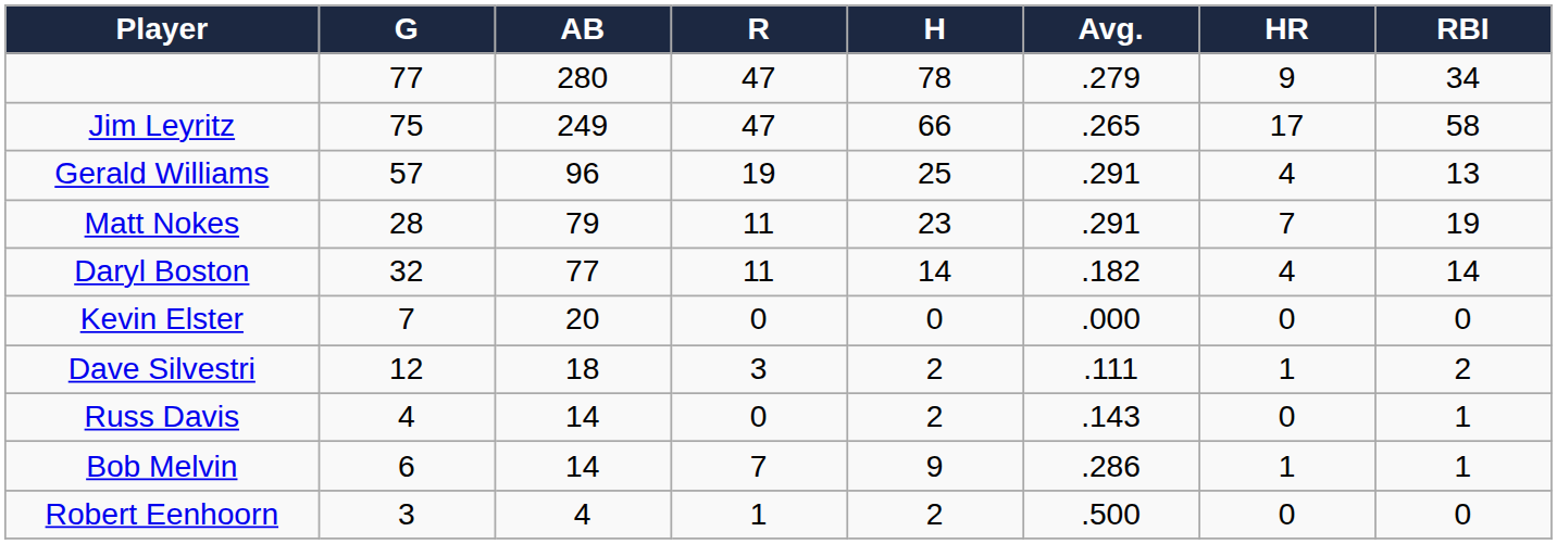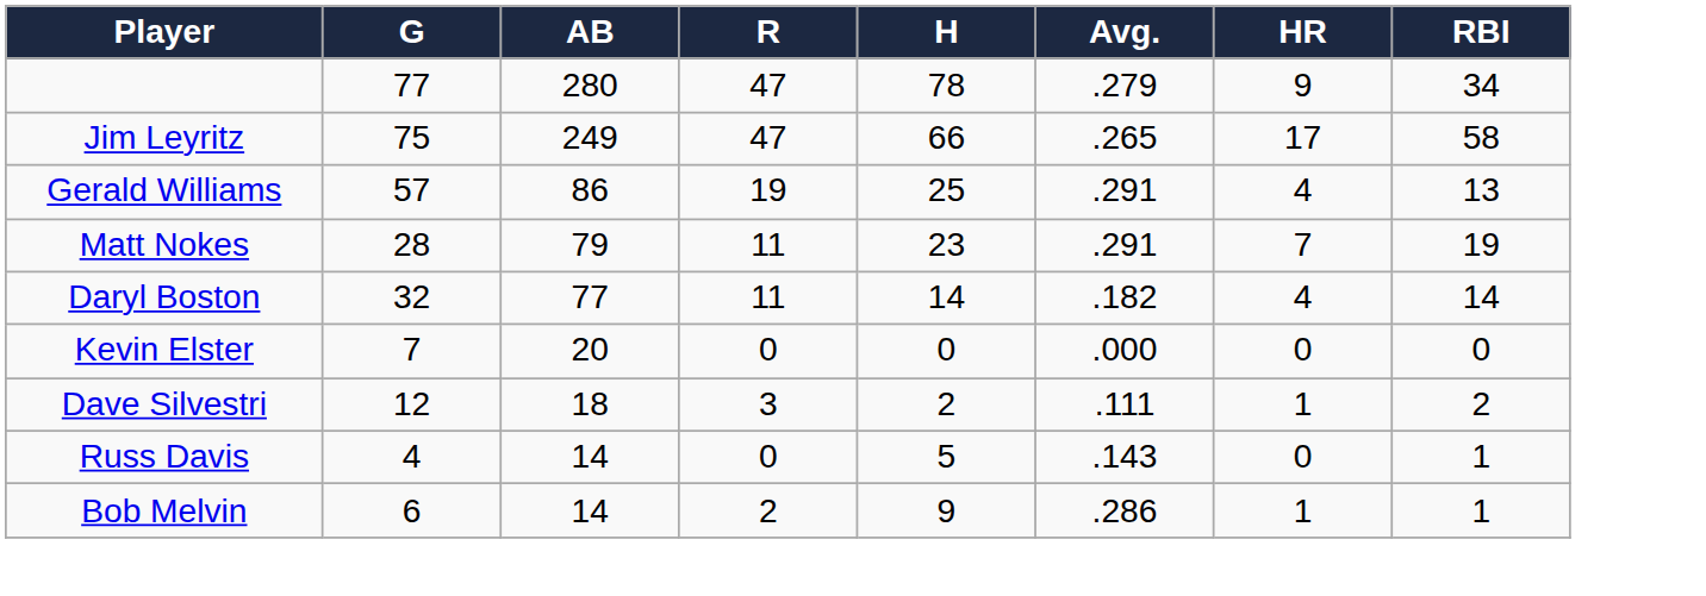Gerald Williams | AB: 96 -> 86
Russ Davis | H: 2 -> 5
Bob Melvin | R: 7 -> 2
- row: Robert Eenhoorn | 3 | 4 | 1 | 2 | .500 | 0 | 0
